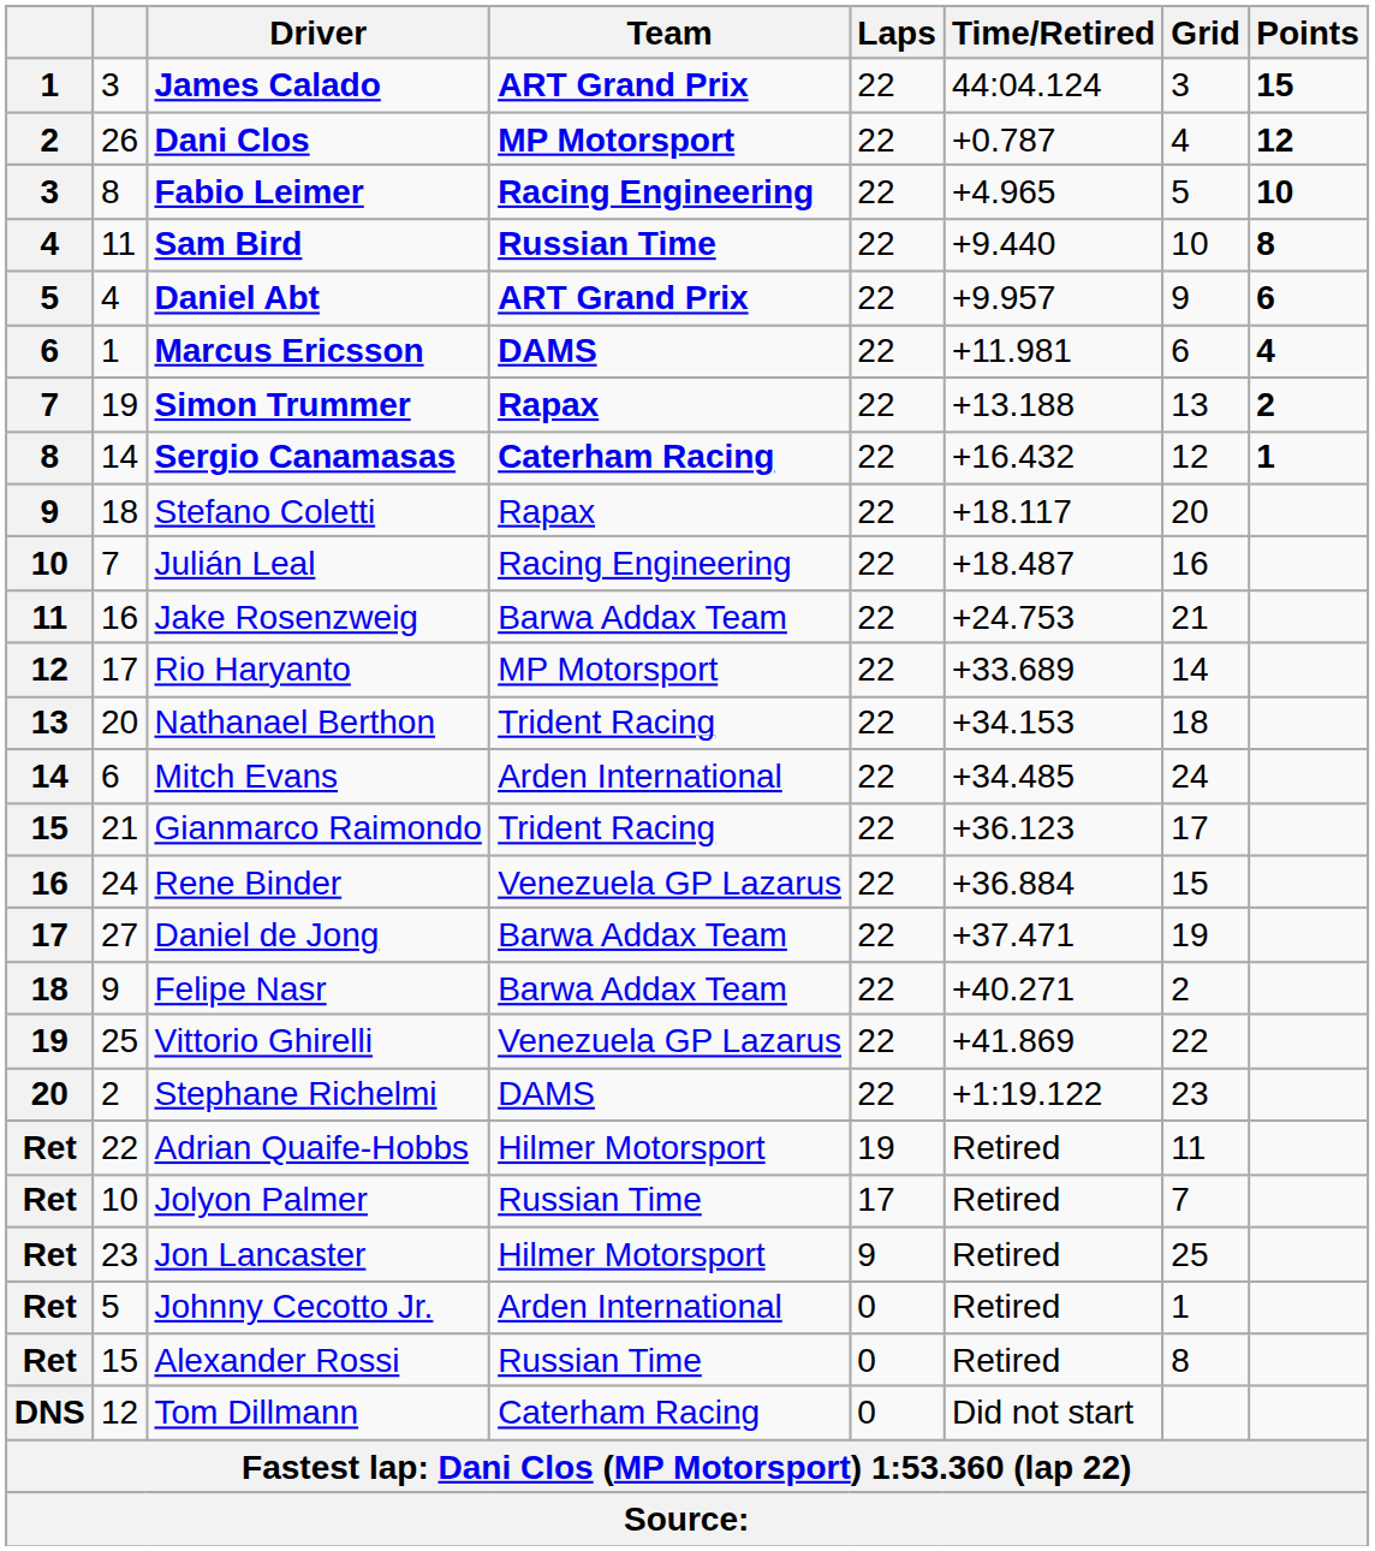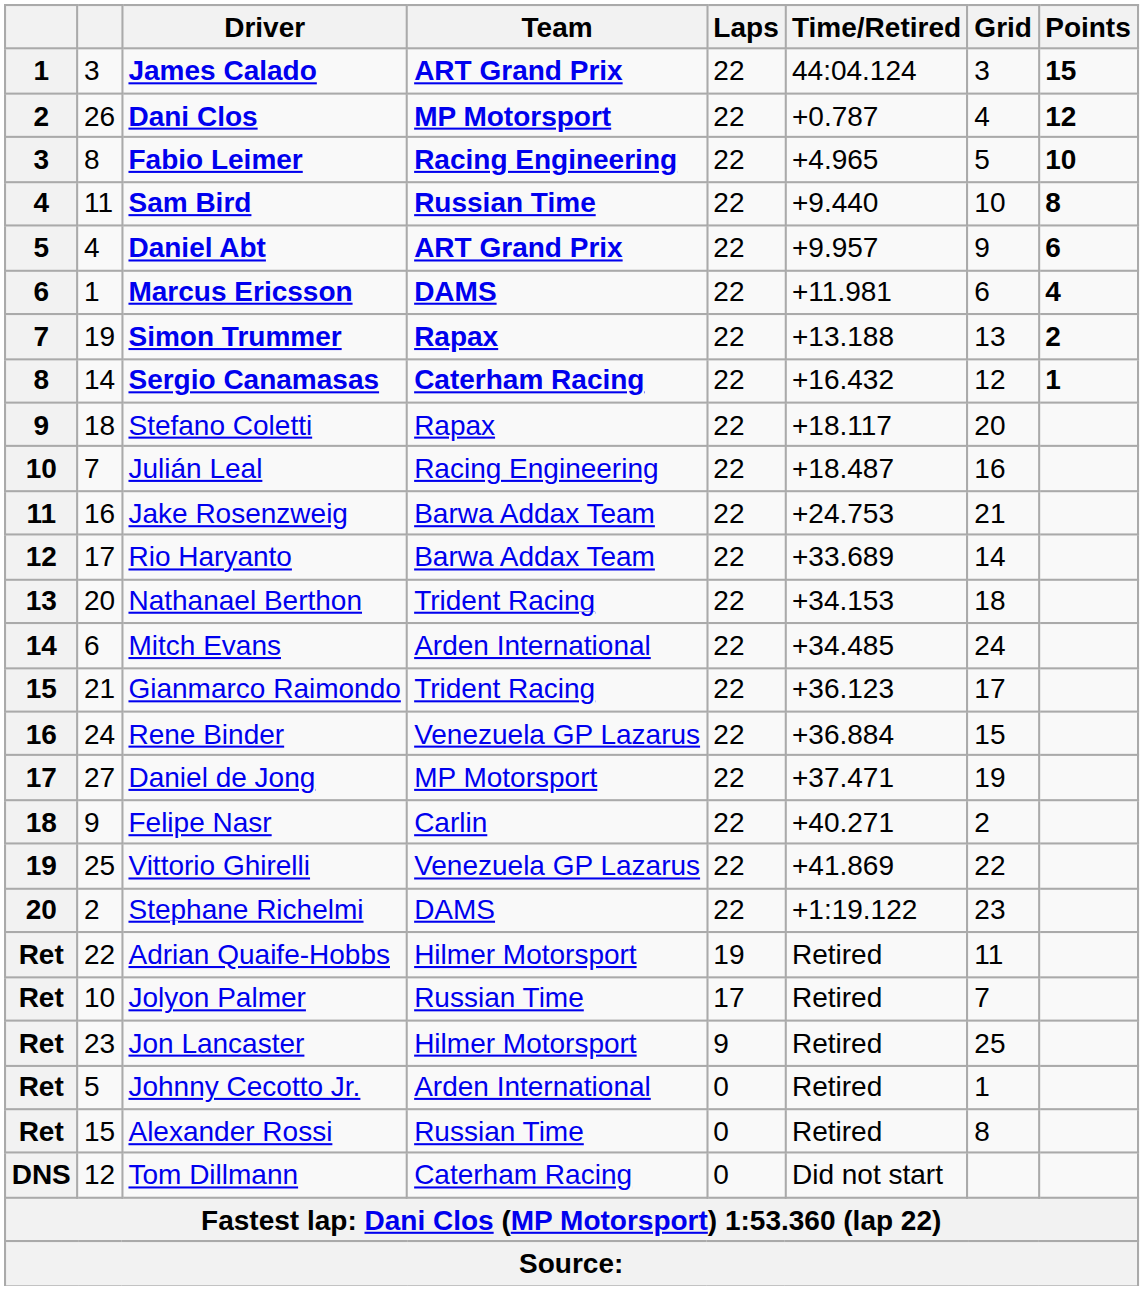Rio Haryanto | Team: MP Motorsport -> Barwa Addax Team
Daniel de Jong | Team: Barwa Addax Team -> MP Motorsport
Felipe Nasr | Team: Barwa Addax Team -> Carlin
